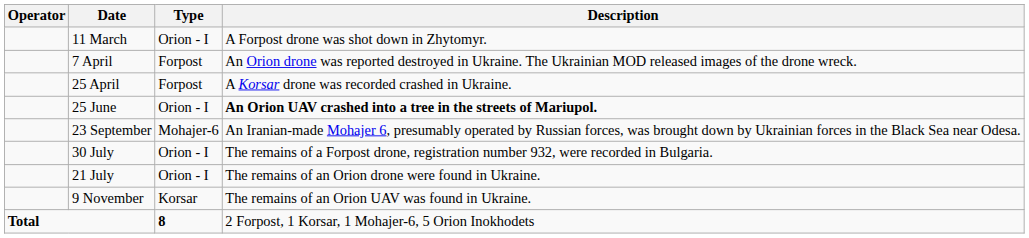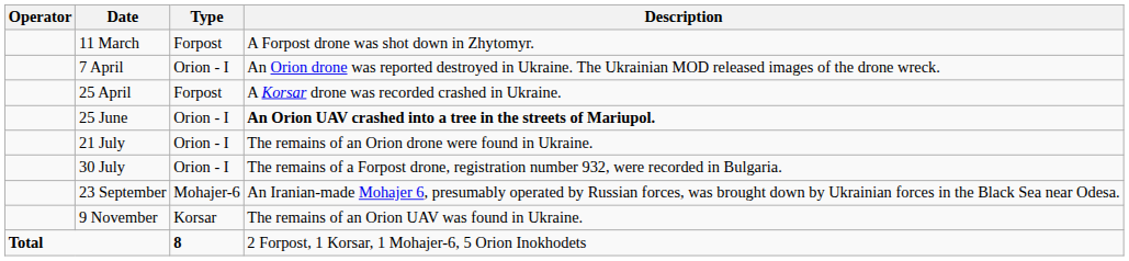11 March | Type: Orion - I -> Forpost
7 April | Type: Forpost -> Orion - I
rows swapped: 21 July <-> 23 September
